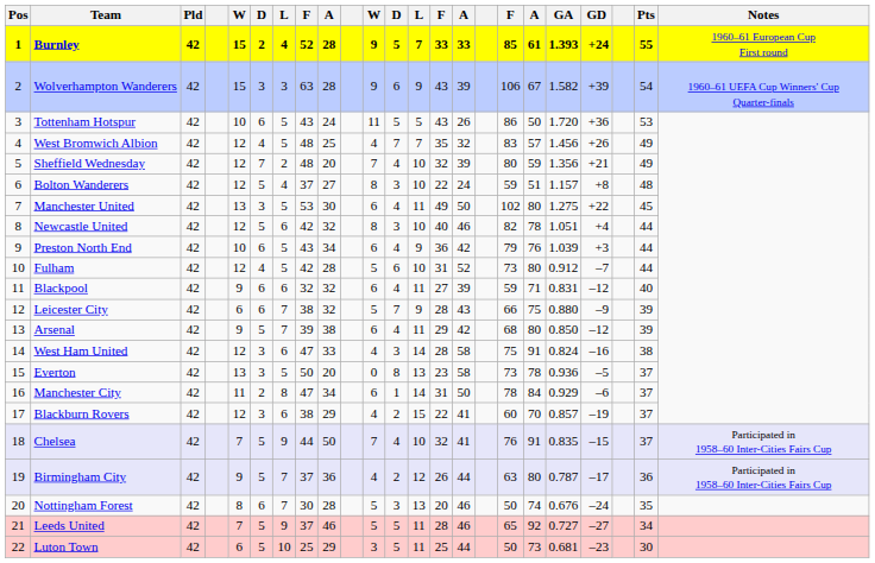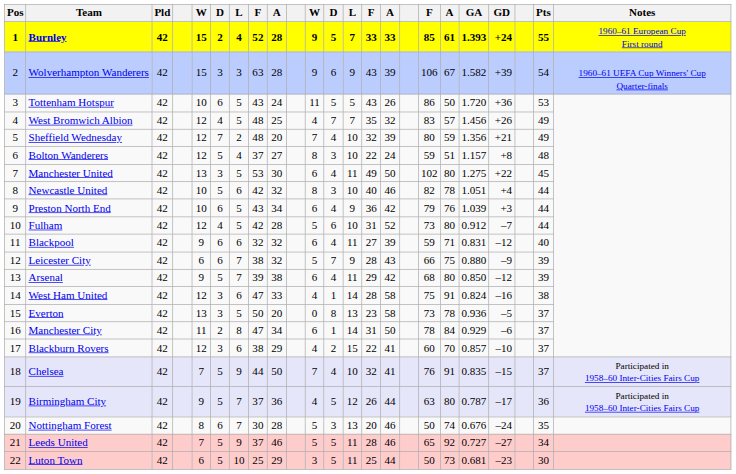Newcastle United | column 5: 12 -> 10
West Ham United | column 12: 3 -> 1
Blackburn Rovers | GD: –19 -> –10
Birmingham City | column 12: 2 -> 5
